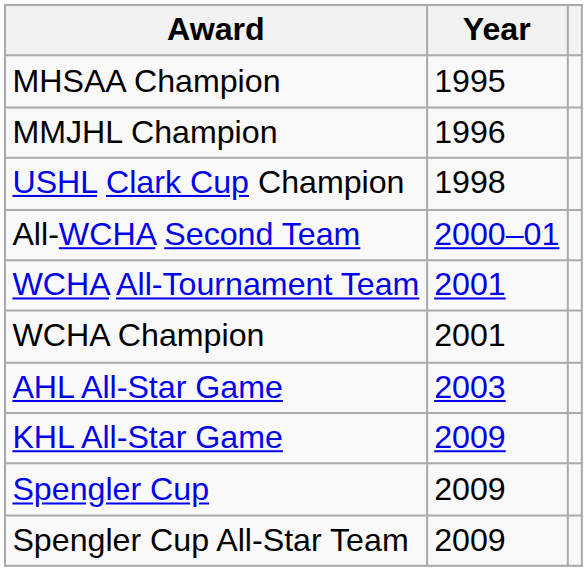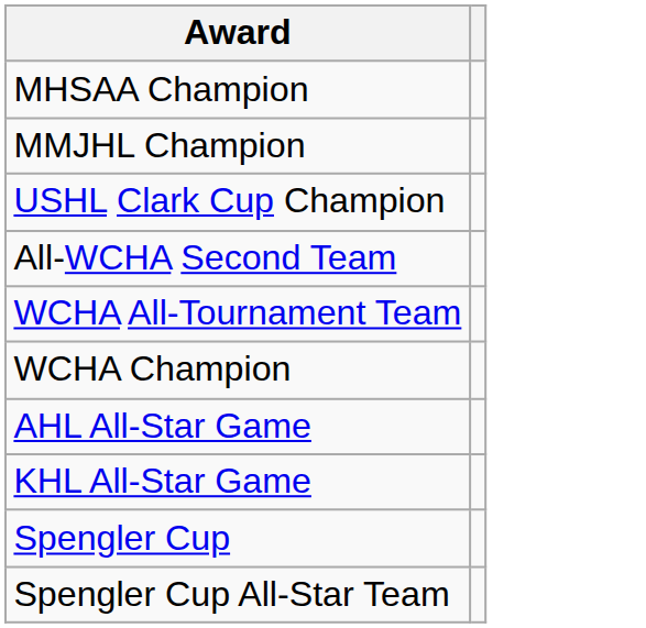- column: Year | 1995 | 1996 | 1998 | 2000–01 | 2001 | 2001 | 2003 | 2009 | 2009 | 2009
